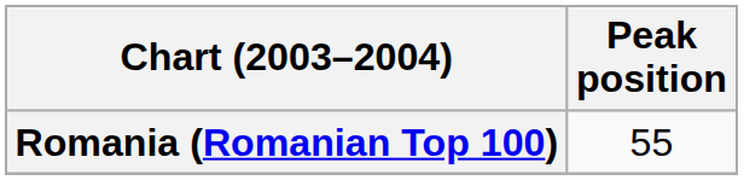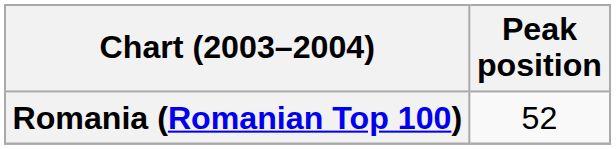Romania (Romanian Top 100) | Peak position: 55 -> 52
